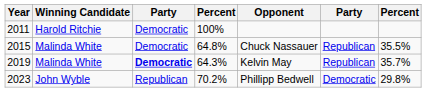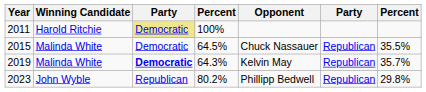2011 | column 3: no background -> khaki background
2015 | column 4: 64.8% -> 64.5%
2023 | column 4: 70.2% -> 80.2%
2023 | column 6: Democratic -> Republican
